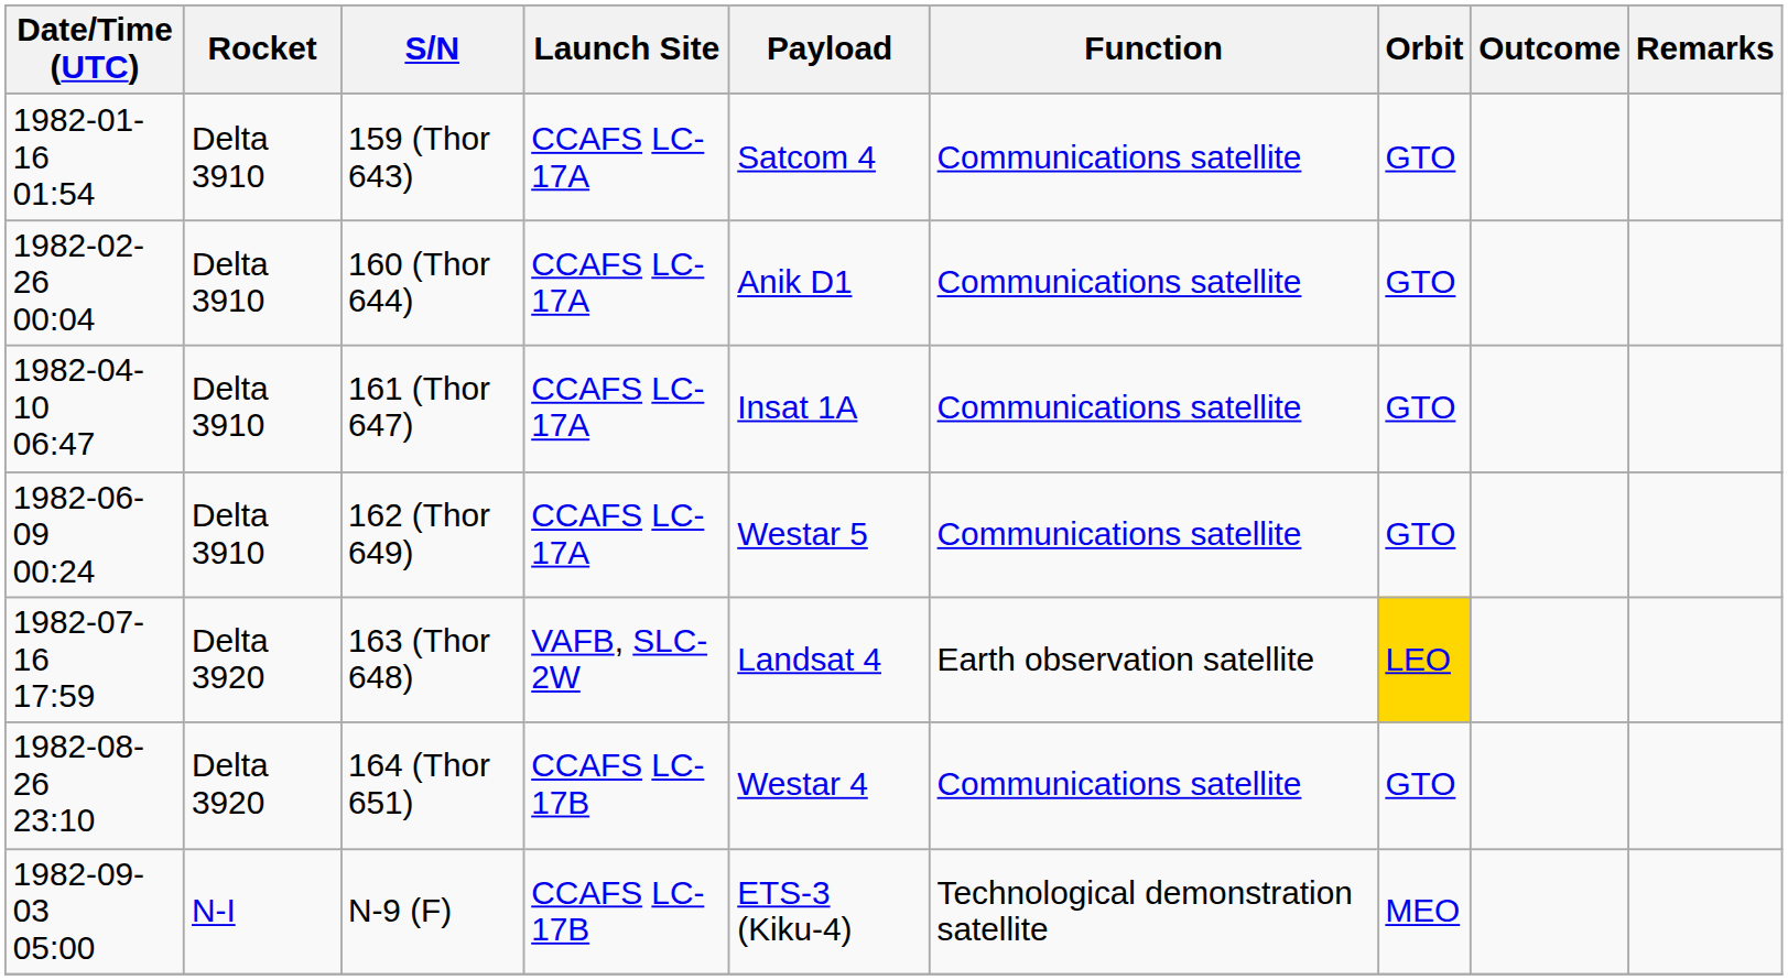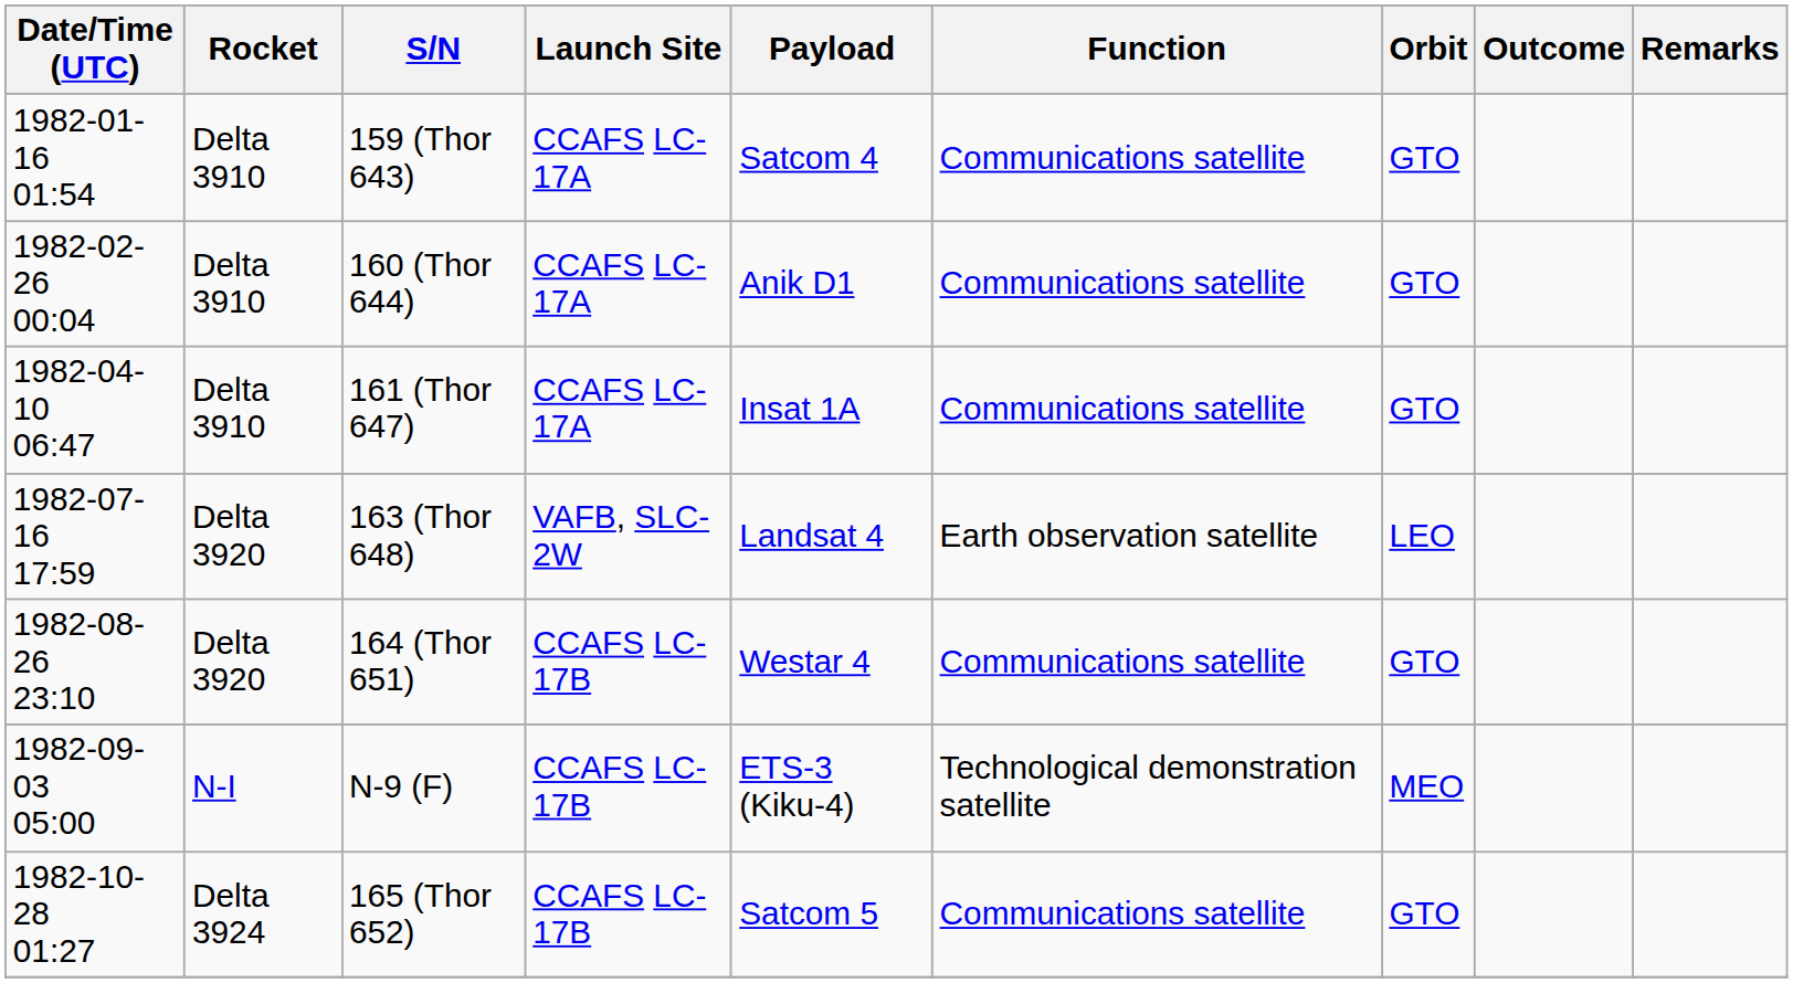- row: 1982-06-09 00:24 | Delta 3910 | 162 (Thor 649) | CCAFS LC-17A | Westar 5 | Communications satellite | GTO
163 (Thor 648) | Orbit: gold background -> no background
+ row: 1982-10-28 01:27 | Delta 3924 | 165 (Thor 652) | CCAFS LC-17B | Satcom 5 | Communications satellite | GTO
